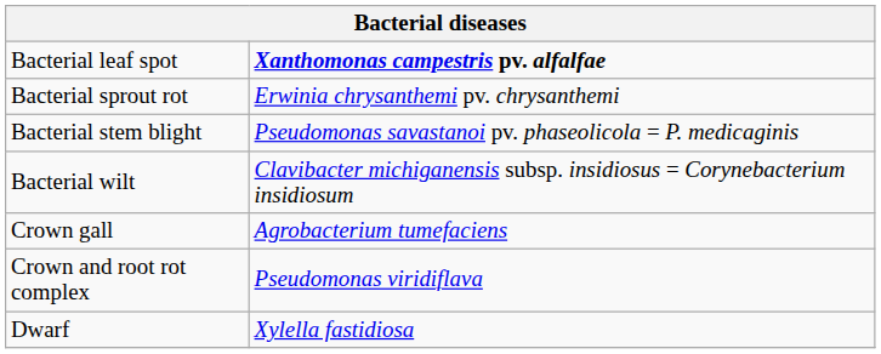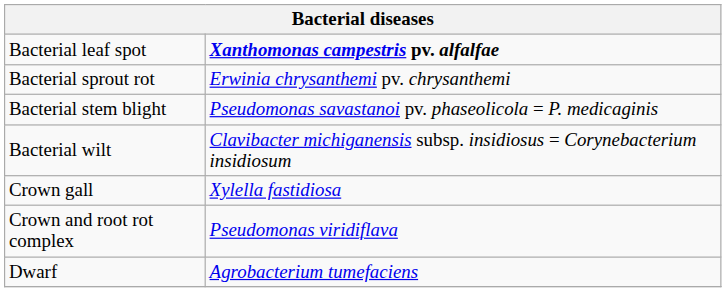Crown gall | column 2: Agrobacterium tumefaciens -> Xylella fastidiosa
Dwarf | column 2: Xylella fastidiosa -> Agrobacterium tumefaciens
